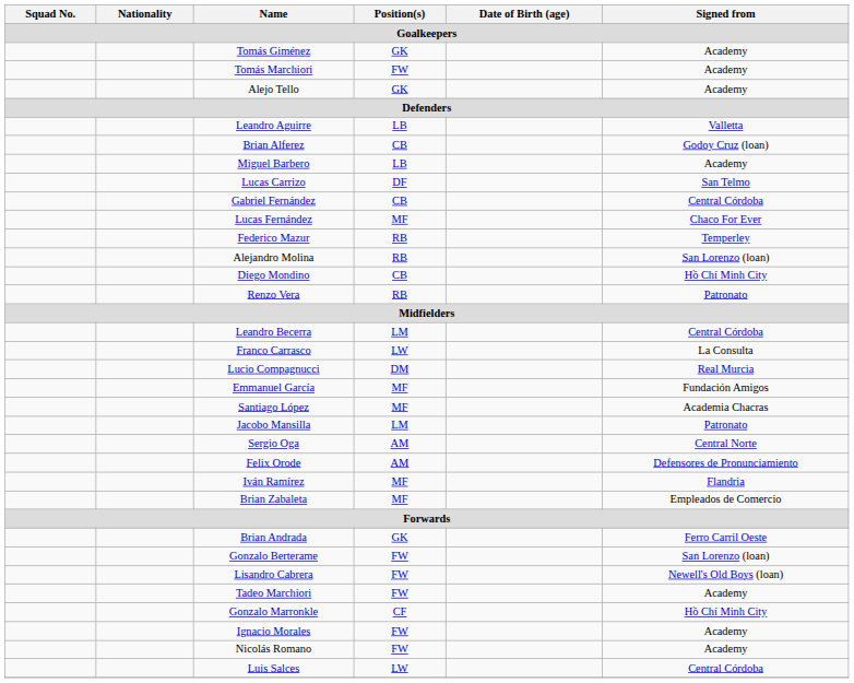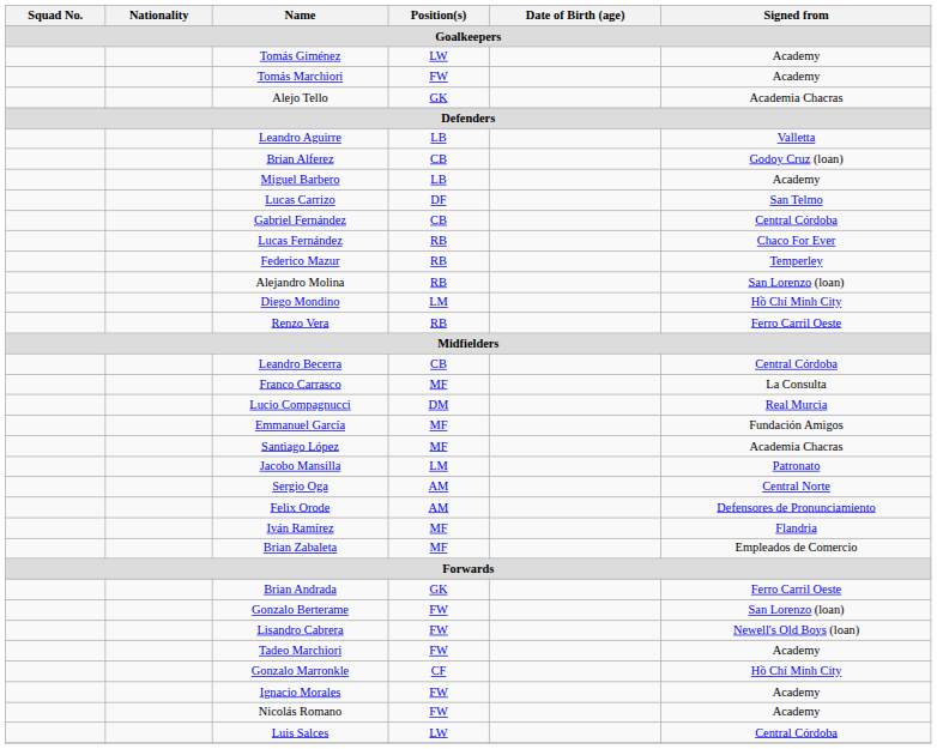Tomás Giménez | Position(s) / Goalkeepers: GK -> LW
Alejo Tello | Signed from / Goalkeepers: Academy -> Academia Chacras
Lucas Fernández | Position(s) / Goalkeepers: MF -> RB
Diego Mondino | Position(s) / Goalkeepers: CB -> LM
Renzo Vera | Signed from / Goalkeepers: Patronato -> Ferro Carril Oeste
Leandro Becerra | Position(s) / Goalkeepers: LM -> CB
Franco Carrasco | Position(s) / Goalkeepers: LW -> MF
